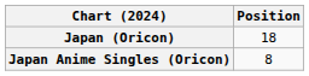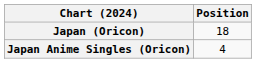Japan Anime Singles (Oricon) | Position: 8 -> 4
